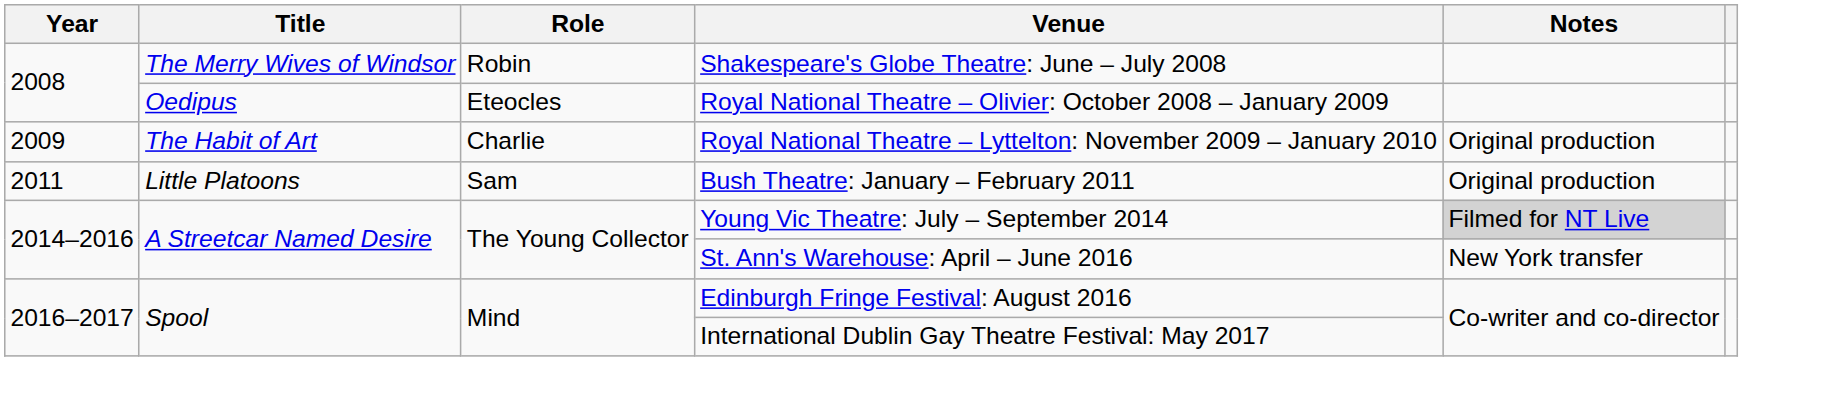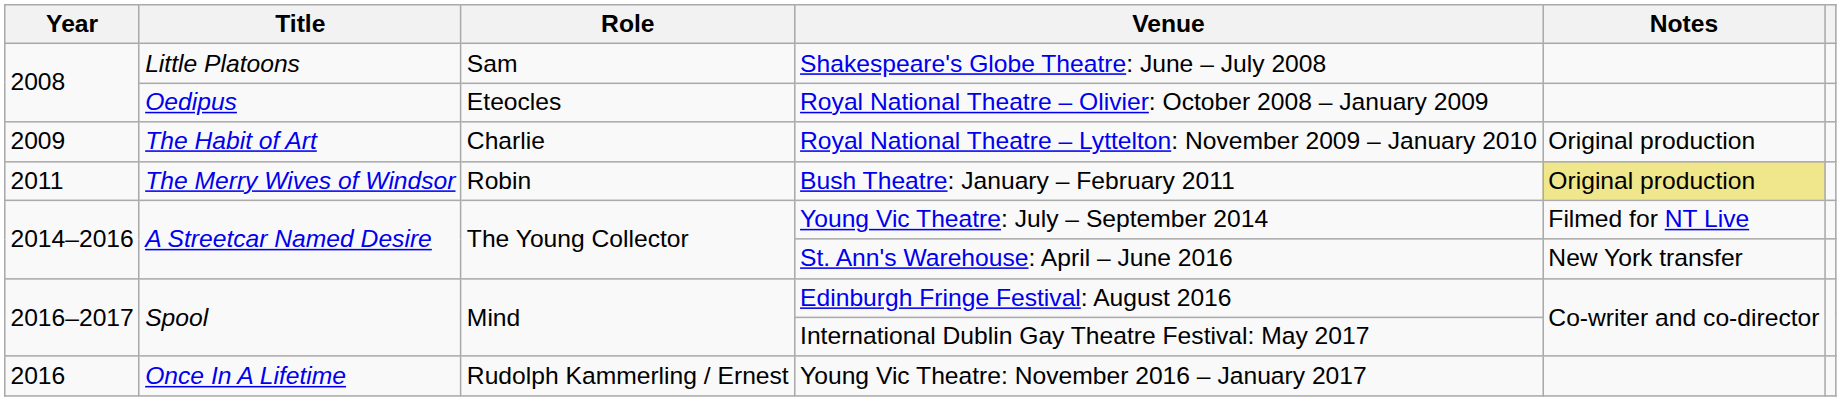Shakespeare's Globe Theatre: June – July 2008 | Title: The Merry Wives of Windsor -> Little Platoons
Shakespeare's Globe Theatre: June – July 2008 | Role: Robin -> Sam
Bush Theatre: January – February 2011 | Title: Little Platoons -> The Merry Wives of Windsor
Bush Theatre: January – February 2011 | Role: Sam -> Robin
Bush Theatre: January – February 2011 | Notes: no background -> khaki background
Young Vic Theatre: July – September 2014 | Notes: lightgrey background -> no background
+ row: 2016 | Once In A Lifetime | Rudolph Kammerling / Ernest | Young Vic Theatre: November 2016 – January 2017
